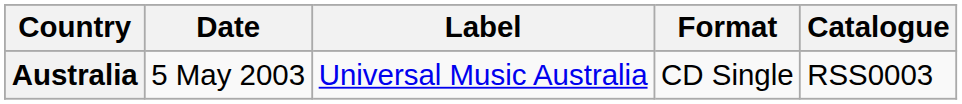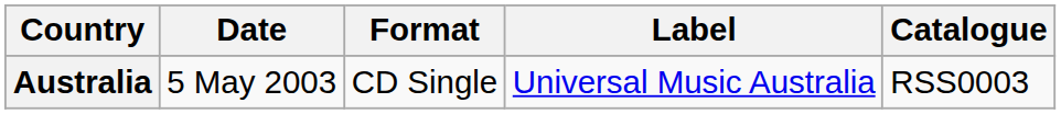columns swapped: Format <-> Label
